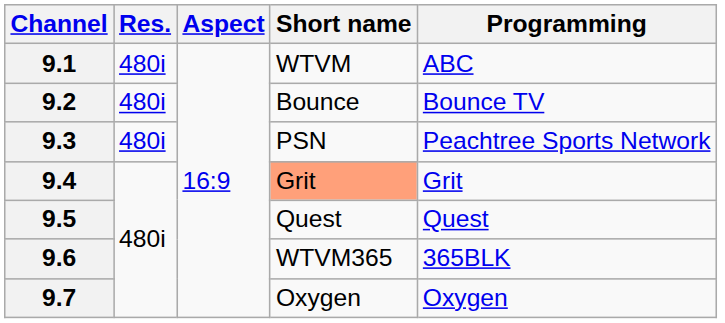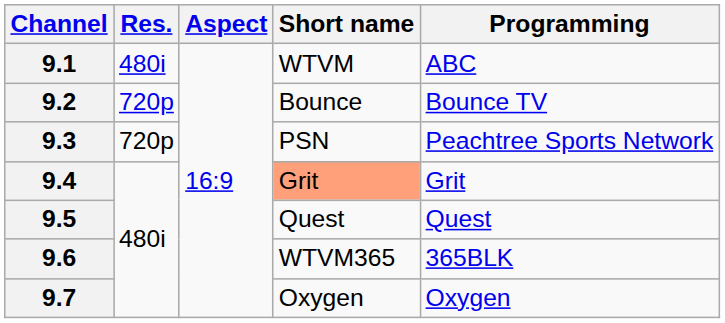9.2 | Res.: 480i -> 720p
9.3 | Res.: 480i -> 720p
